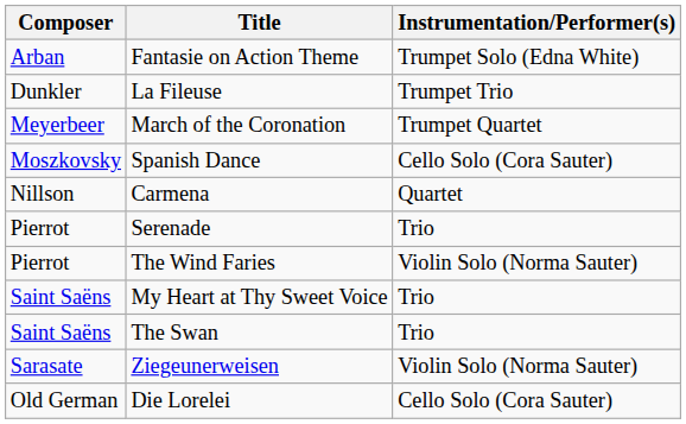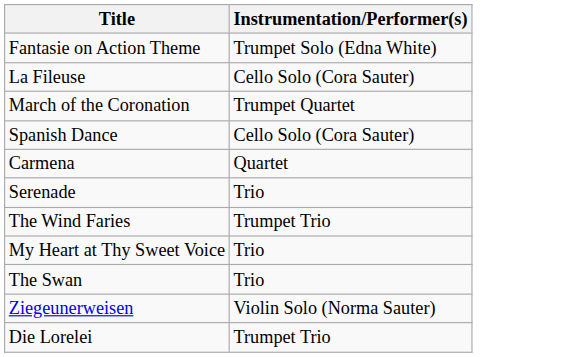- column: Composer | Arban | Dunkler | Meyerbeer | Moszkovsky | Nillson | Pierrot | Pierrot | Saint Saëns | Saint Saëns | Sarasate | Old German
La Fileuse | Instrumentation/Performer(s): Trumpet Trio -> Cello Solo (Cora Sauter)
The Wind Faries | Instrumentation/Performer(s): Violin Solo (Norma Sauter) -> Trumpet Trio
Die Lorelei | Instrumentation/Performer(s): Cello Solo (Cora Sauter) -> Trumpet Trio
